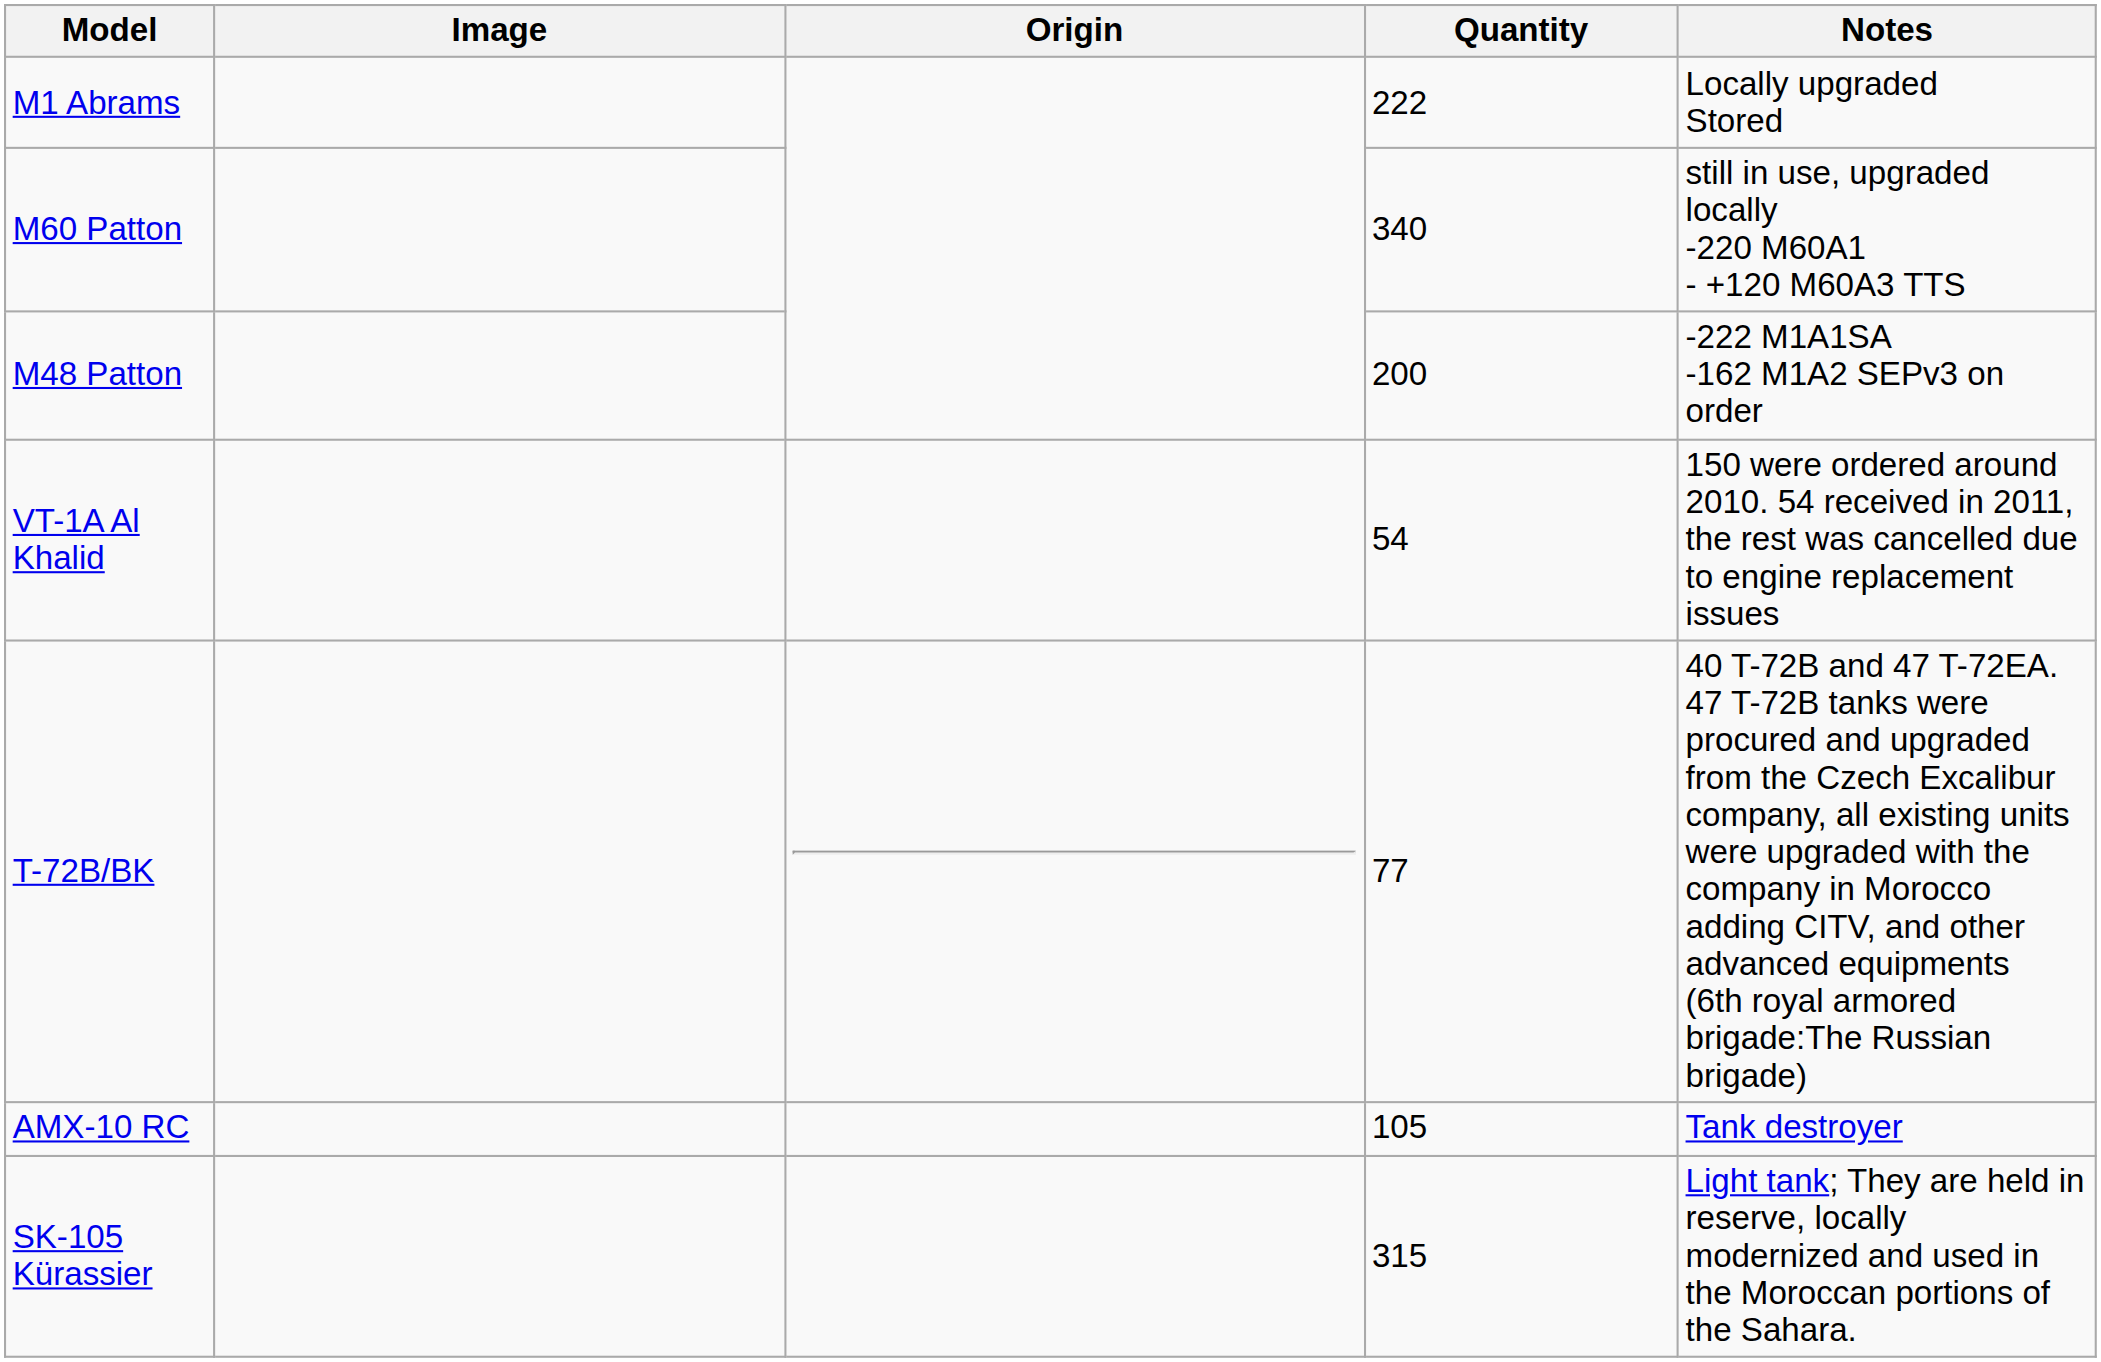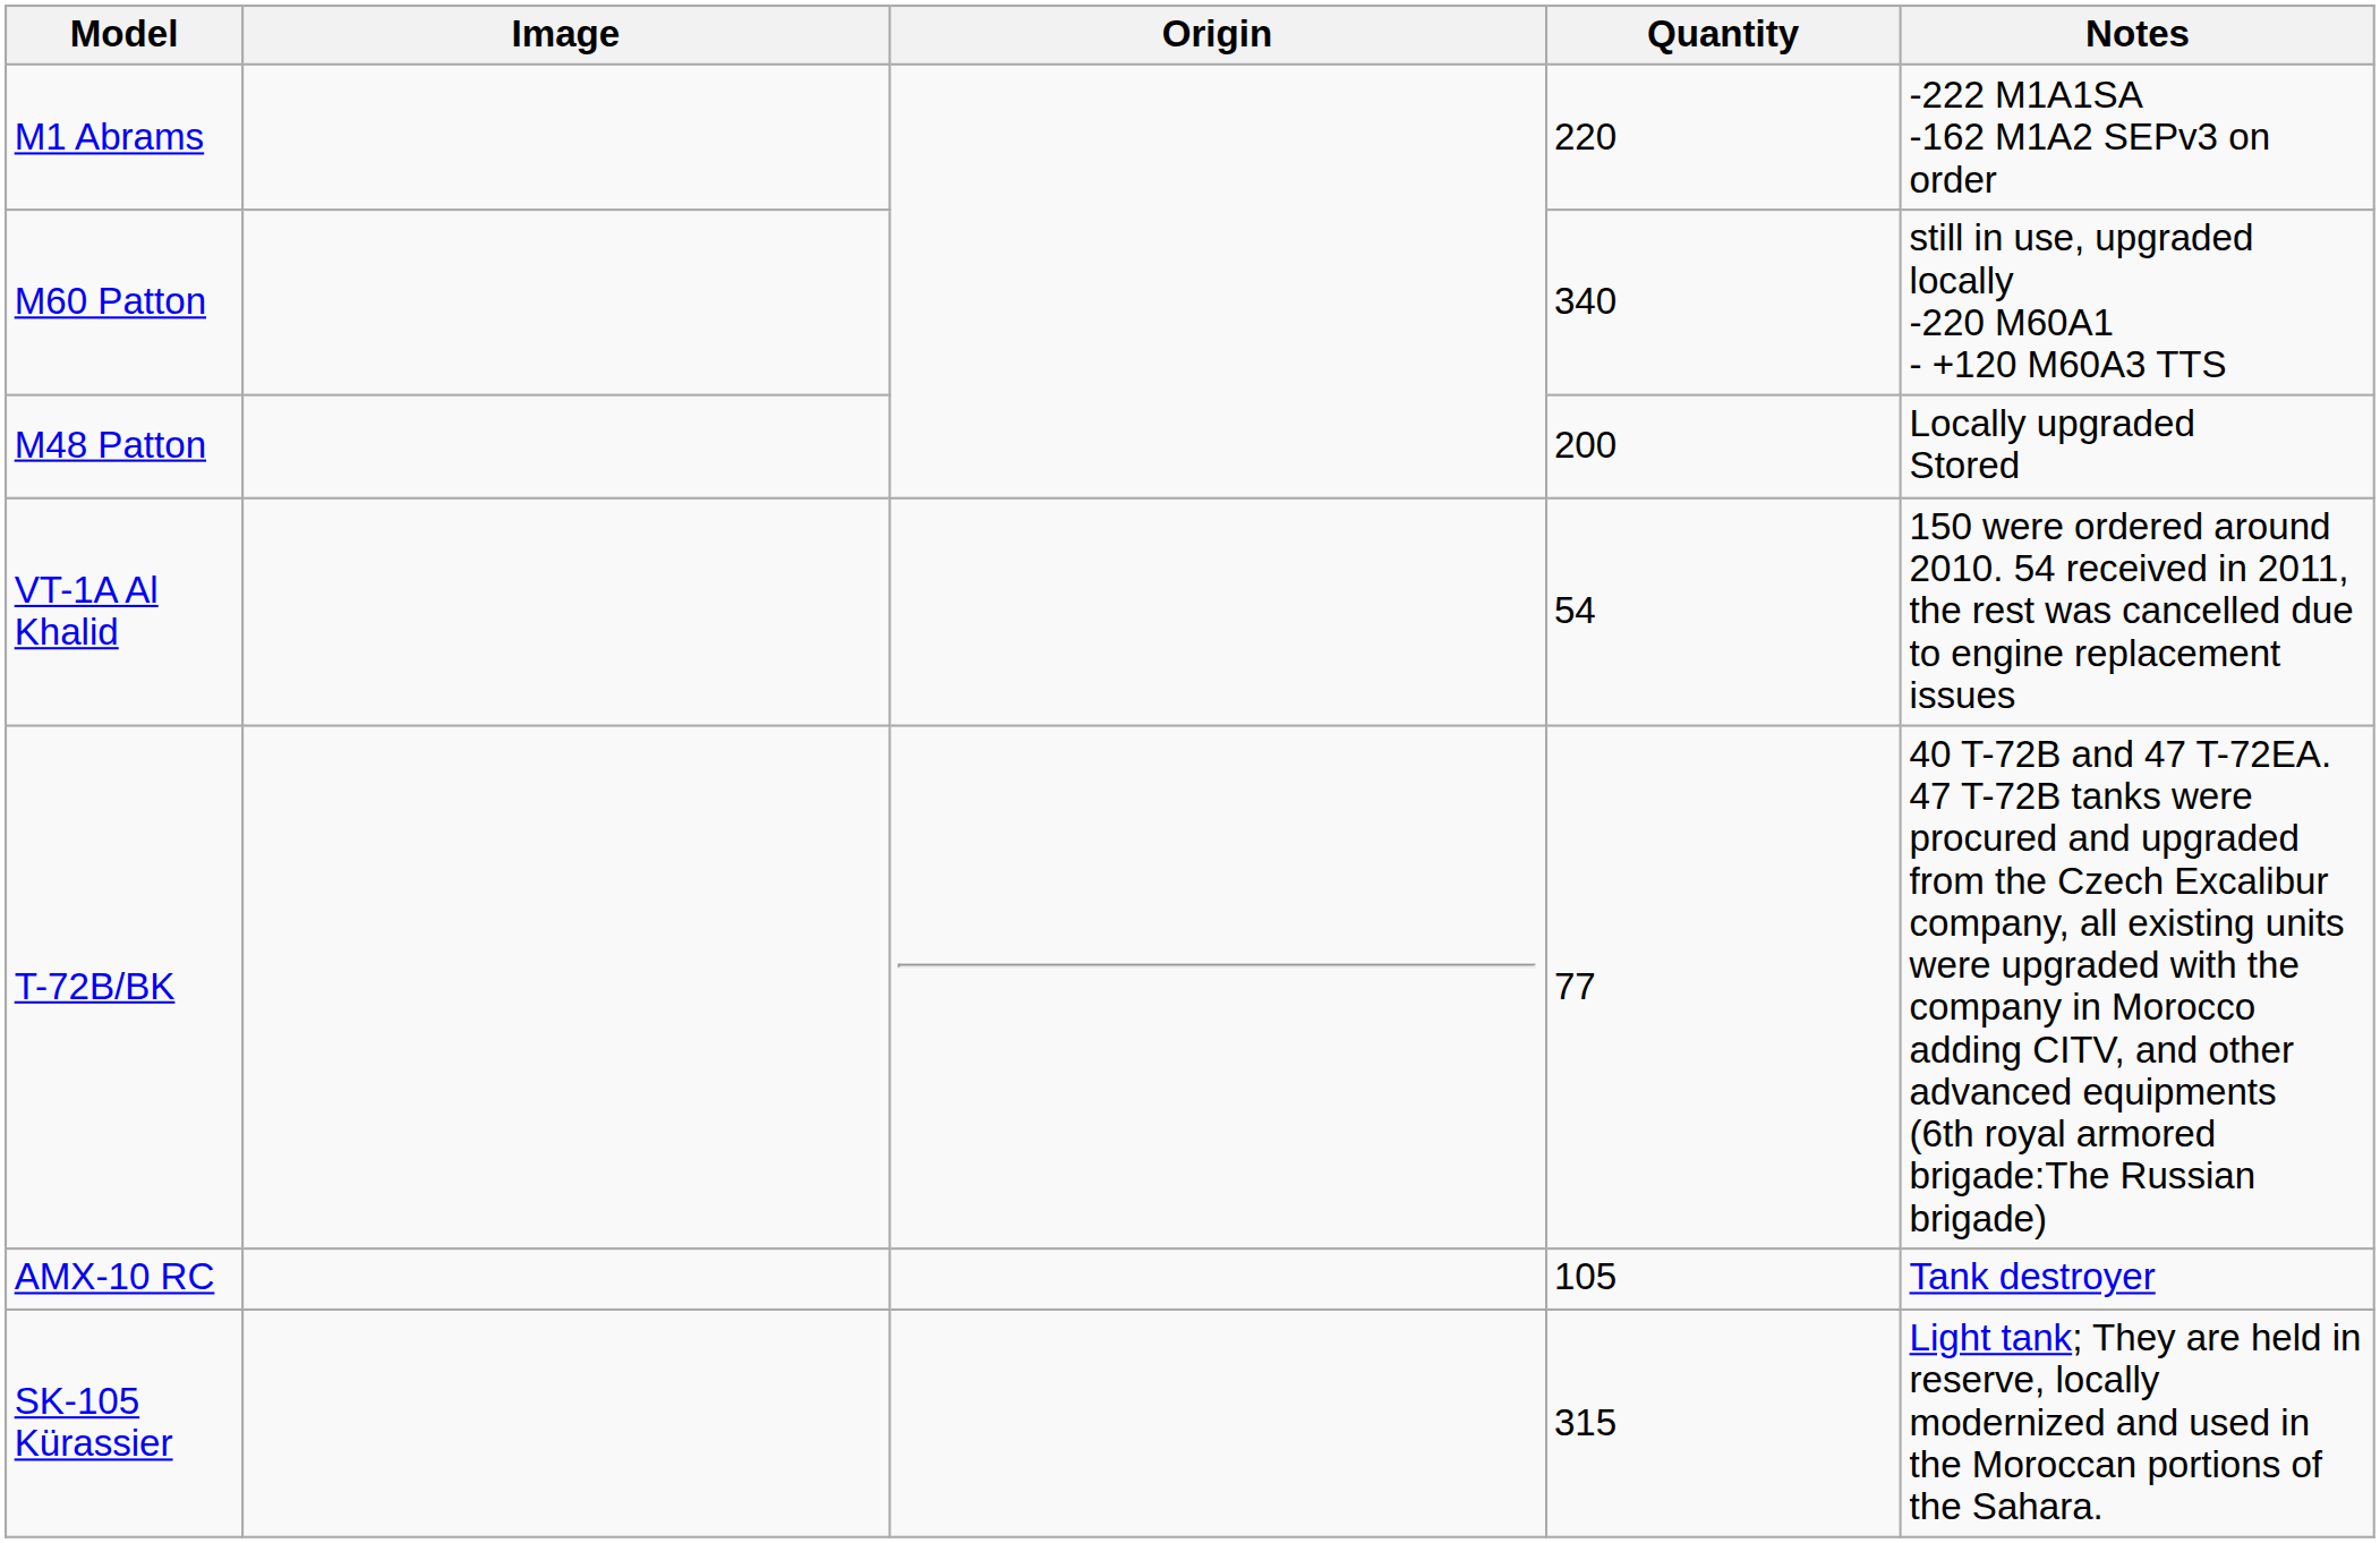M1 Abrams | Quantity: 222 -> 220
M1 Abrams | Notes: Locally upgraded Stored -> -222 M1A1SA -162 M1A2 SEPv3 on order
M48 Patton | Notes: -222 M1A1SA -162 M1A2 SEPv3 on order -> Locally upgraded Stored
